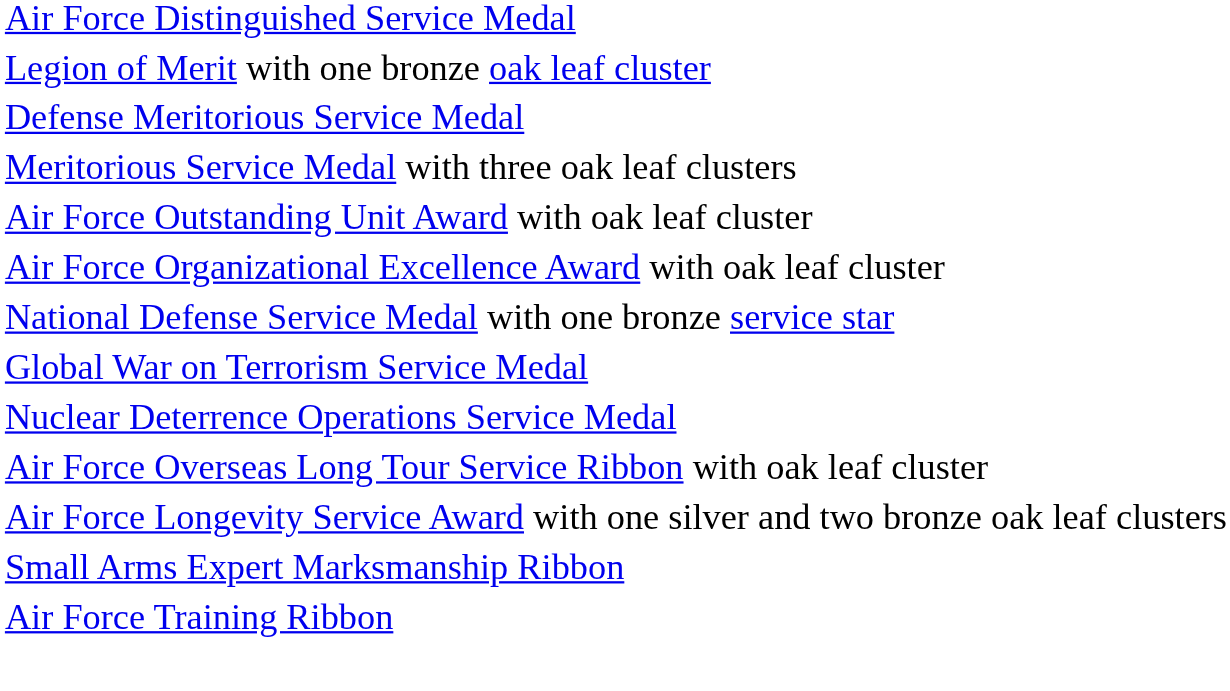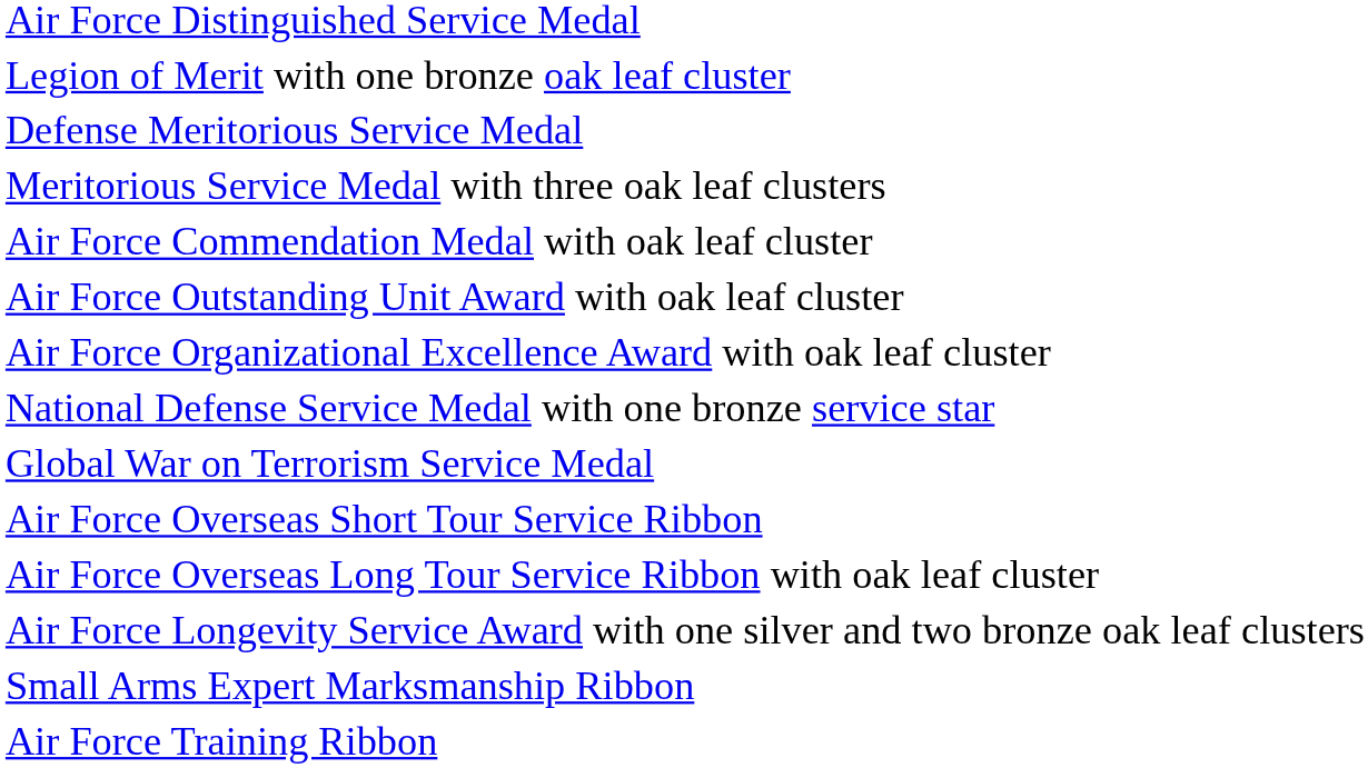+ row: Air Force Commendation Medal with oak leaf cluster
- row: Nuclear Deterrence Operations Service Medal
+ row: Air Force Overseas Short Tour Service Ribbon
